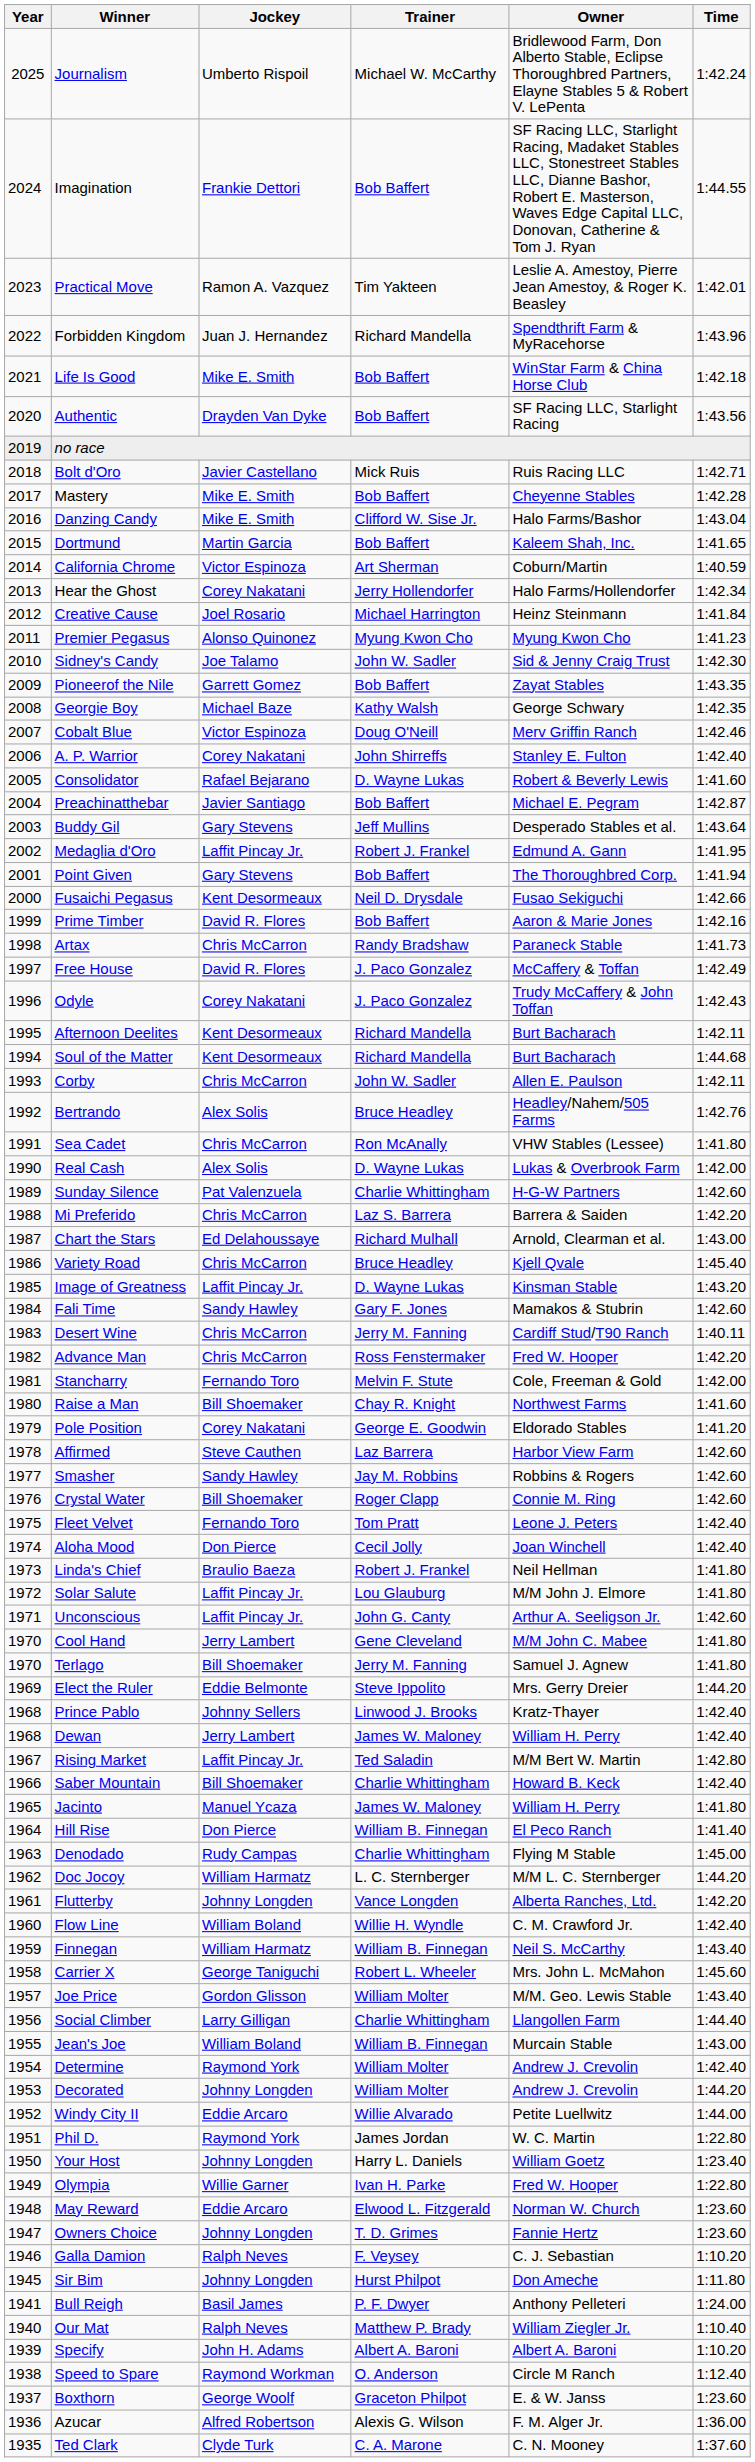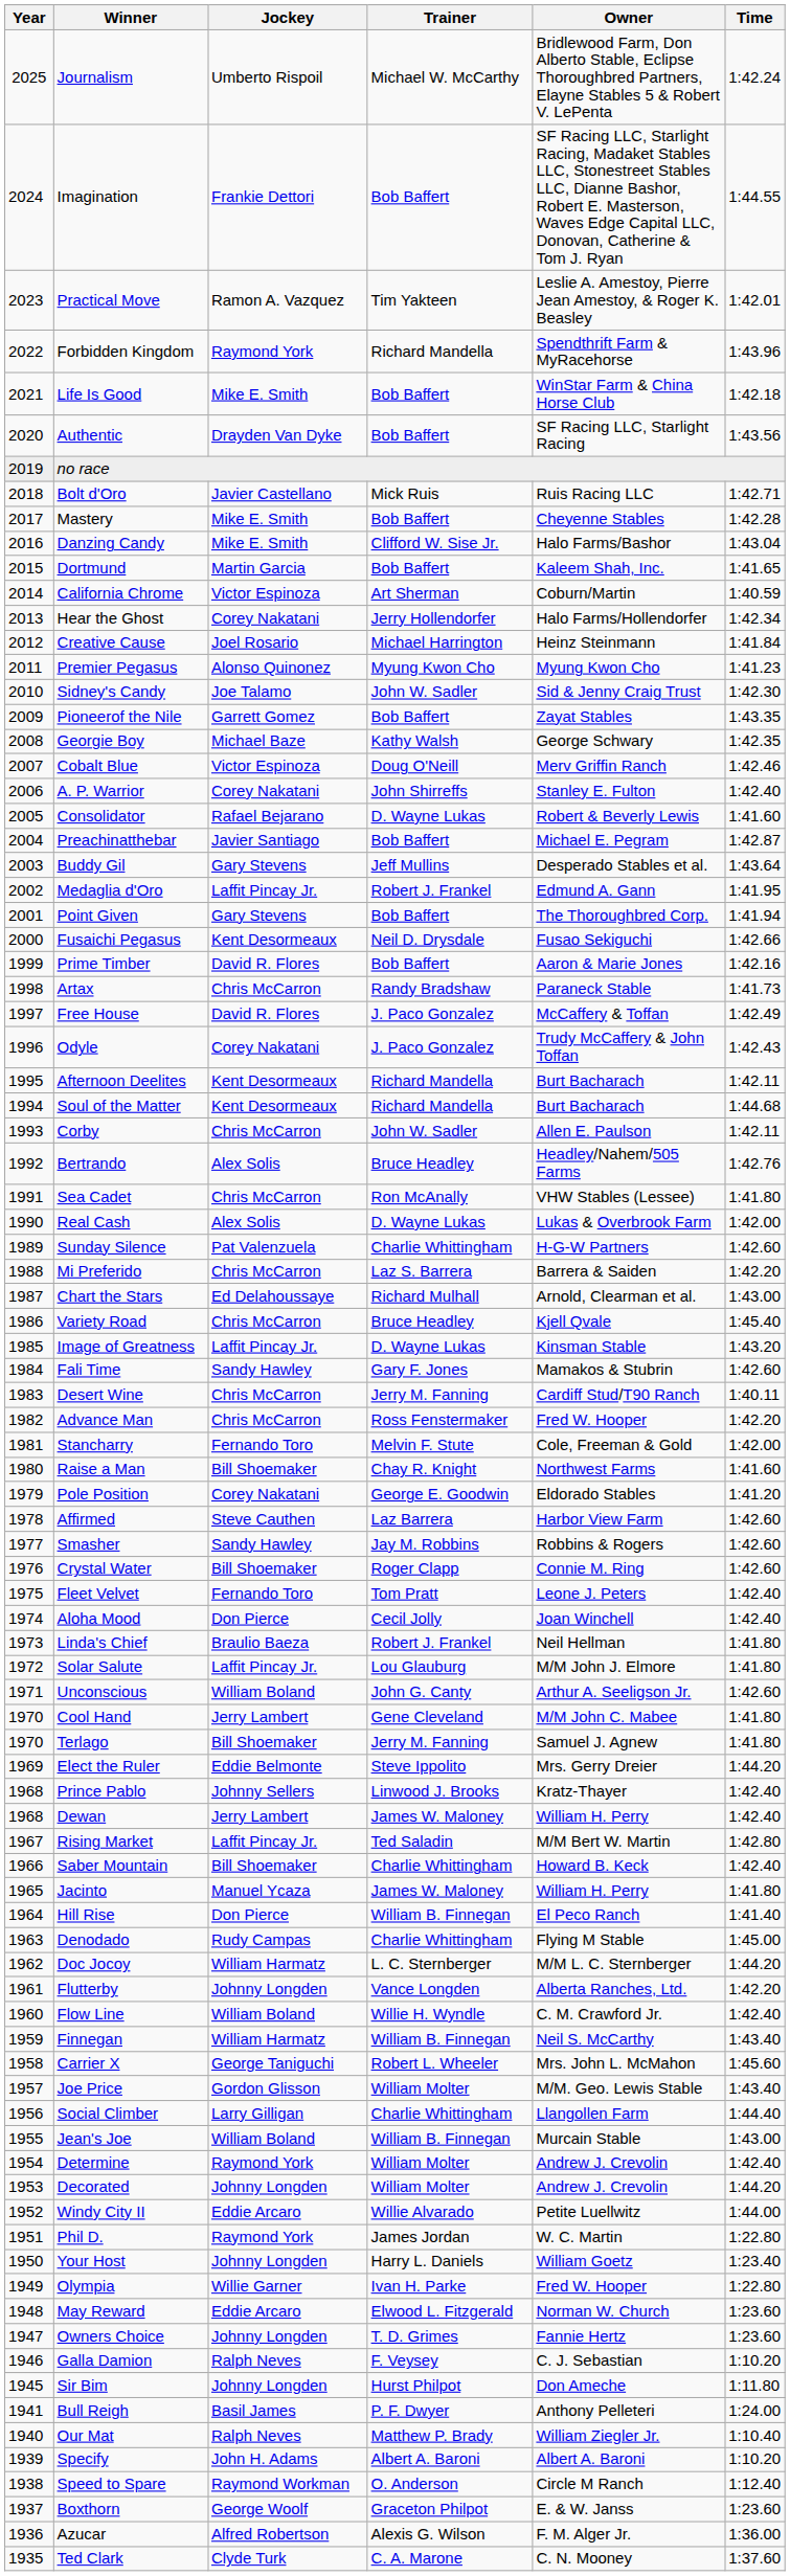Forbidden Kingdom | Jockey: Juan J. Hernandez -> Raymond York
Unconscious | Jockey: Laffit Pincay Jr. -> William Boland
